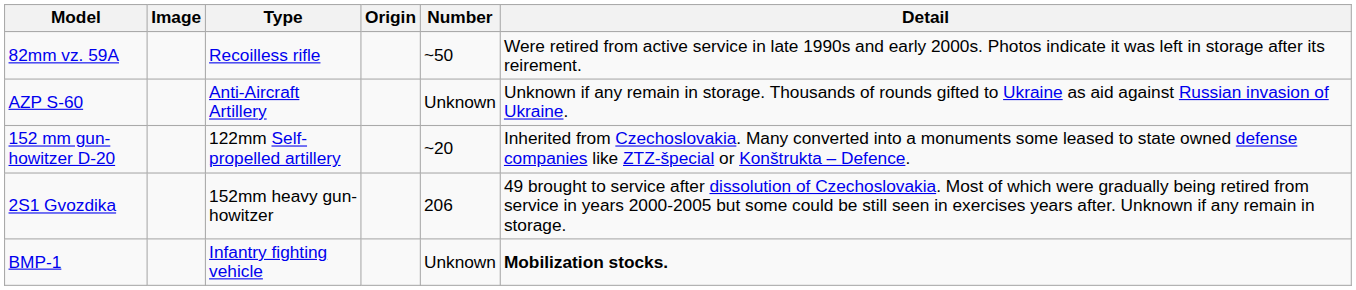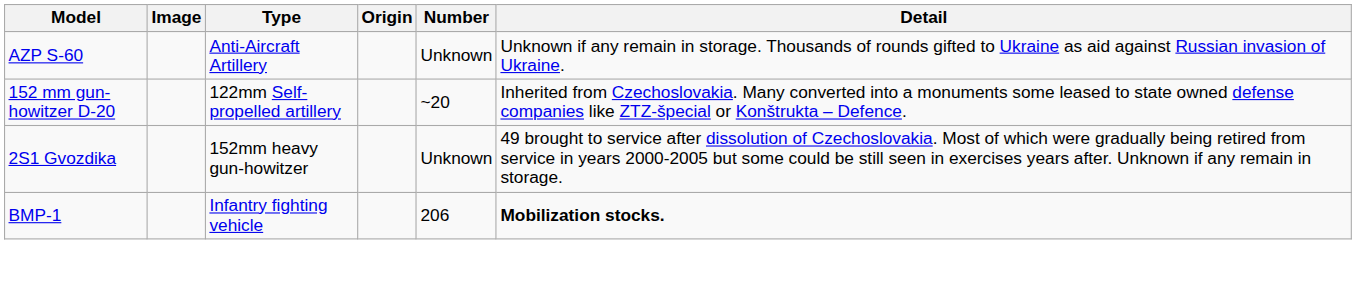- row: 82mm vz. 59A | Recoilless rifle | ~50 | Were retired from active service in late 1990s and early 2000s. Photos indicate it was left in storage after its reirement.
2S1 Gvozdika | Number: 206 -> Unknown
BMP-1 | Number: Unknown -> 206
